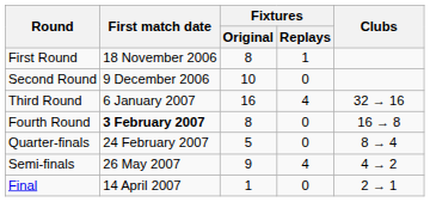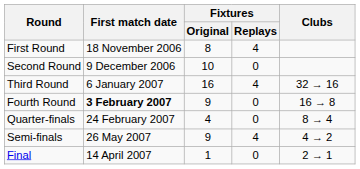First Round | Fixtures / Replays: 1 -> 4
Fourth Round | Fixtures / Original: 8 -> 9
Quarter-finals | Fixtures / Original: 5 -> 4
